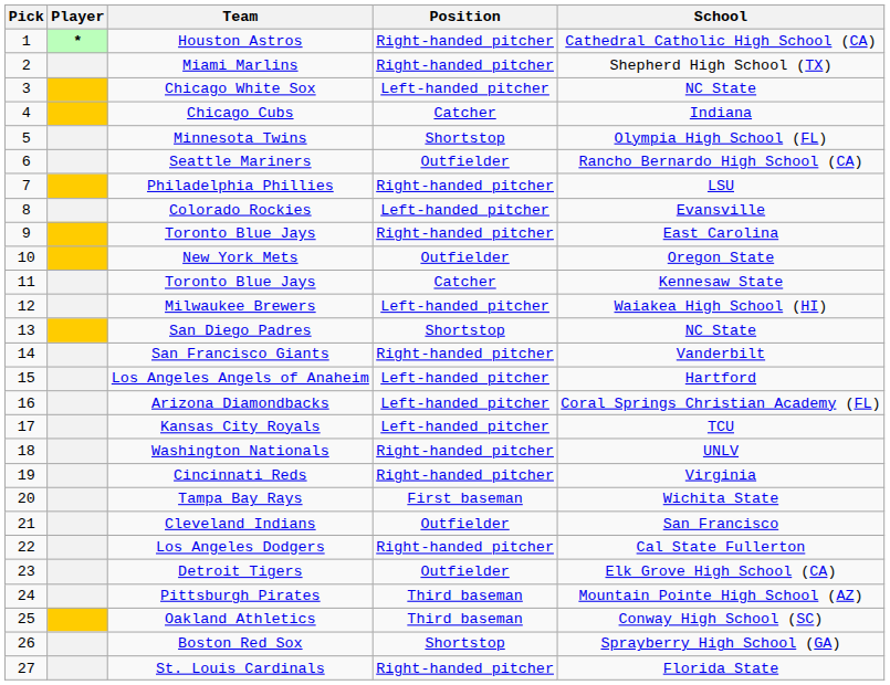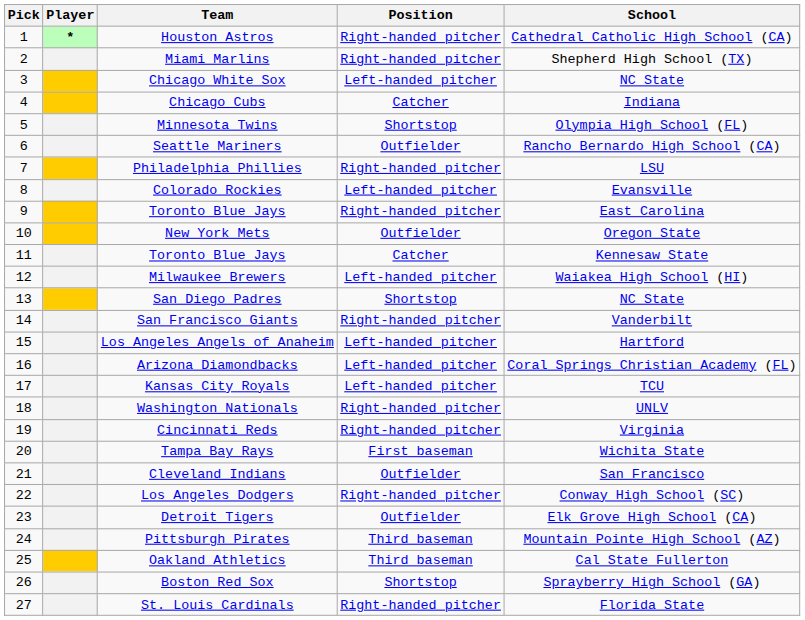Los Angeles Dodgers | School: Cal State Fullerton -> Conway High School (SC)
Oakland Athletics | School: Conway High School (SC) -> Cal State Fullerton
